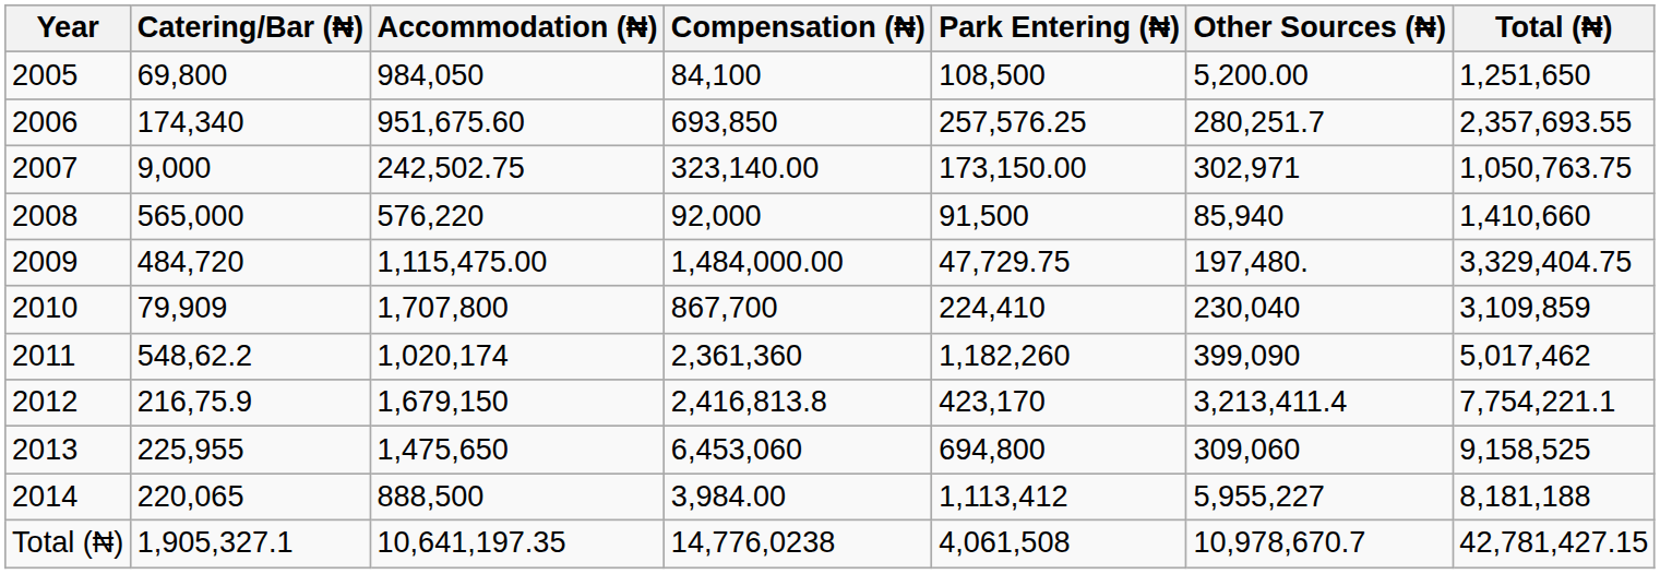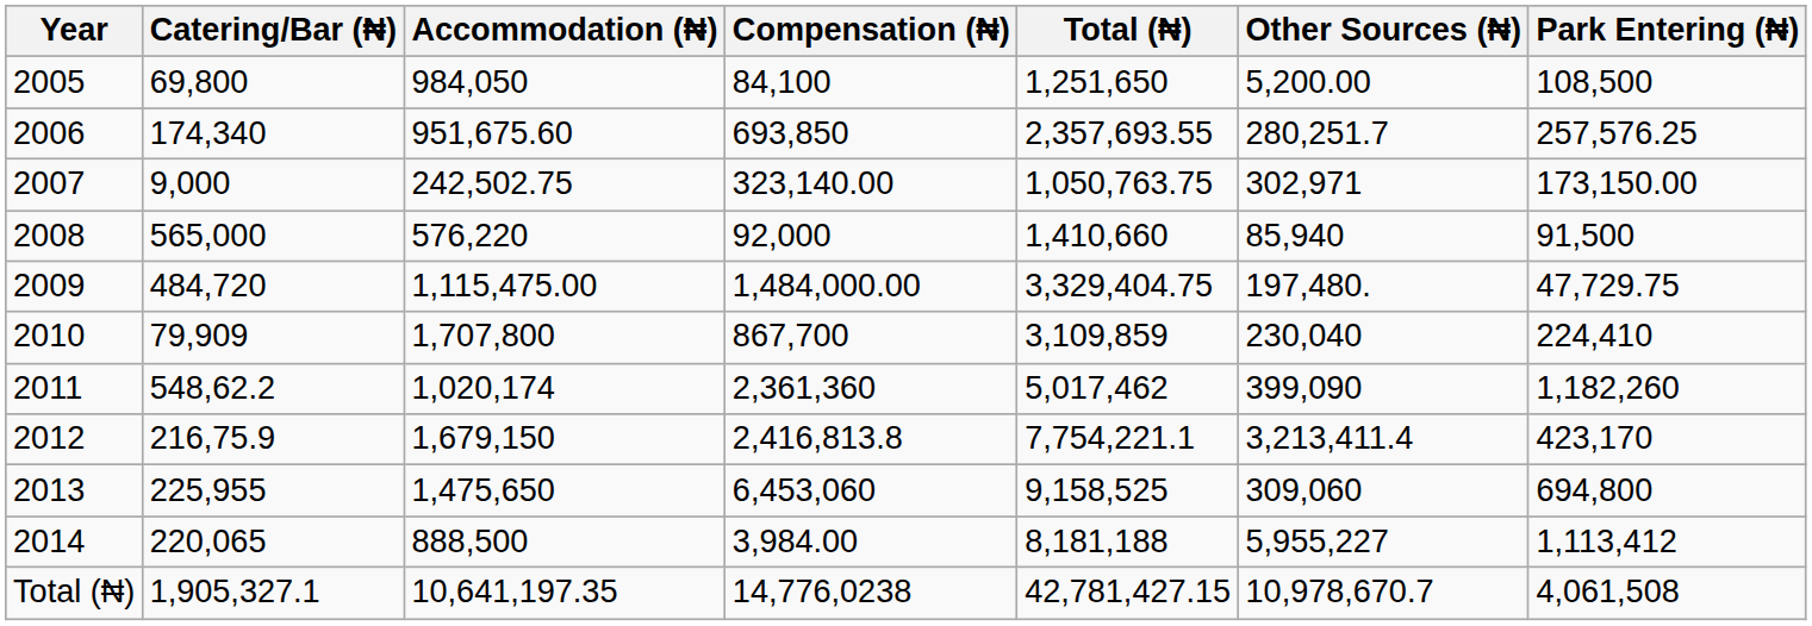columns swapped: Park Entering (₦) <-> Total (₦)
